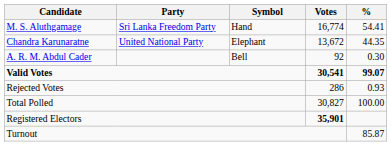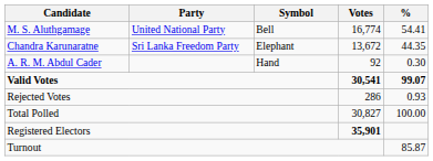M. S. Aluthgamage | Party: Sri Lanka Freedom Party -> United National Party
M. S. Aluthgamage | Symbol: Hand -> Bell
Chandra Karunaratne | Party: United National Party -> Sri Lanka Freedom Party
A. R. M. Abdul Cader | Symbol: Bell -> Hand
